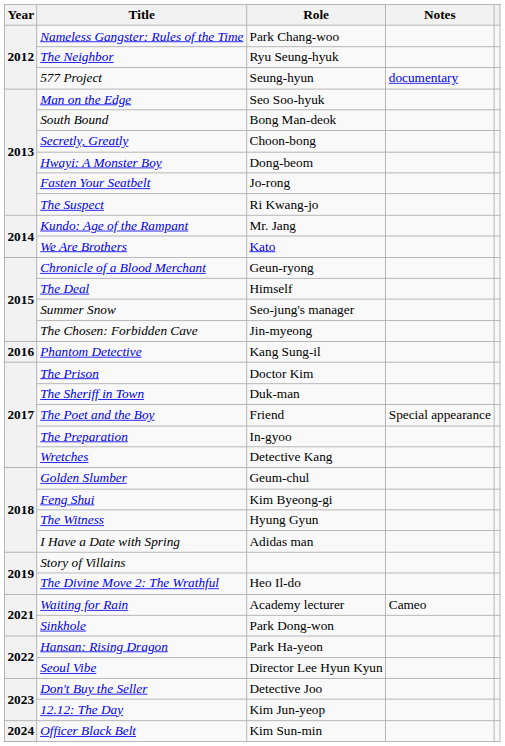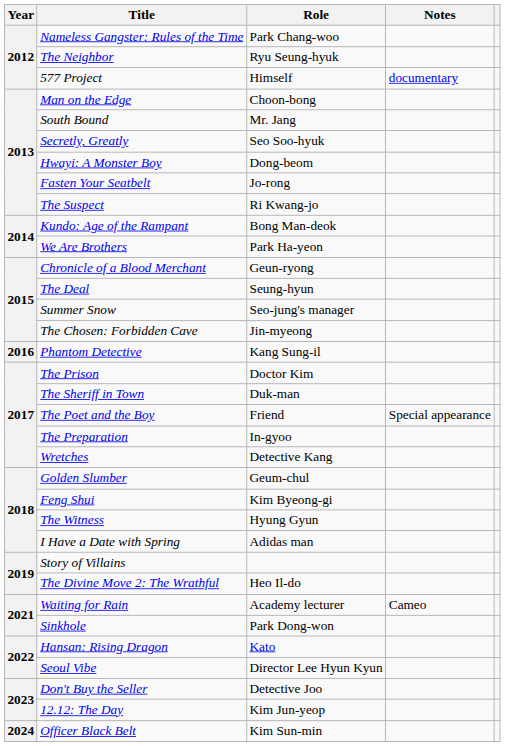577 Project | Role: Seung-hyun -> Himself
Man on the Edge | Role: Seo Soo-hyuk -> Choon-bong
South Bound | Role: Bong Man-deok -> Mr. Jang
Secretly, Greatly | Role: Choon-bong -> Seo Soo-hyuk
Kundo: Age of the Rampant | Role: Mr. Jang -> Bong Man-deok
We Are Brothers | Role: Kato -> Park Ha-yeon
The Deal | Role: Himself -> Seung-hyun
Hansan: Rising Dragon | Role: Park Ha-yeon -> Kato
